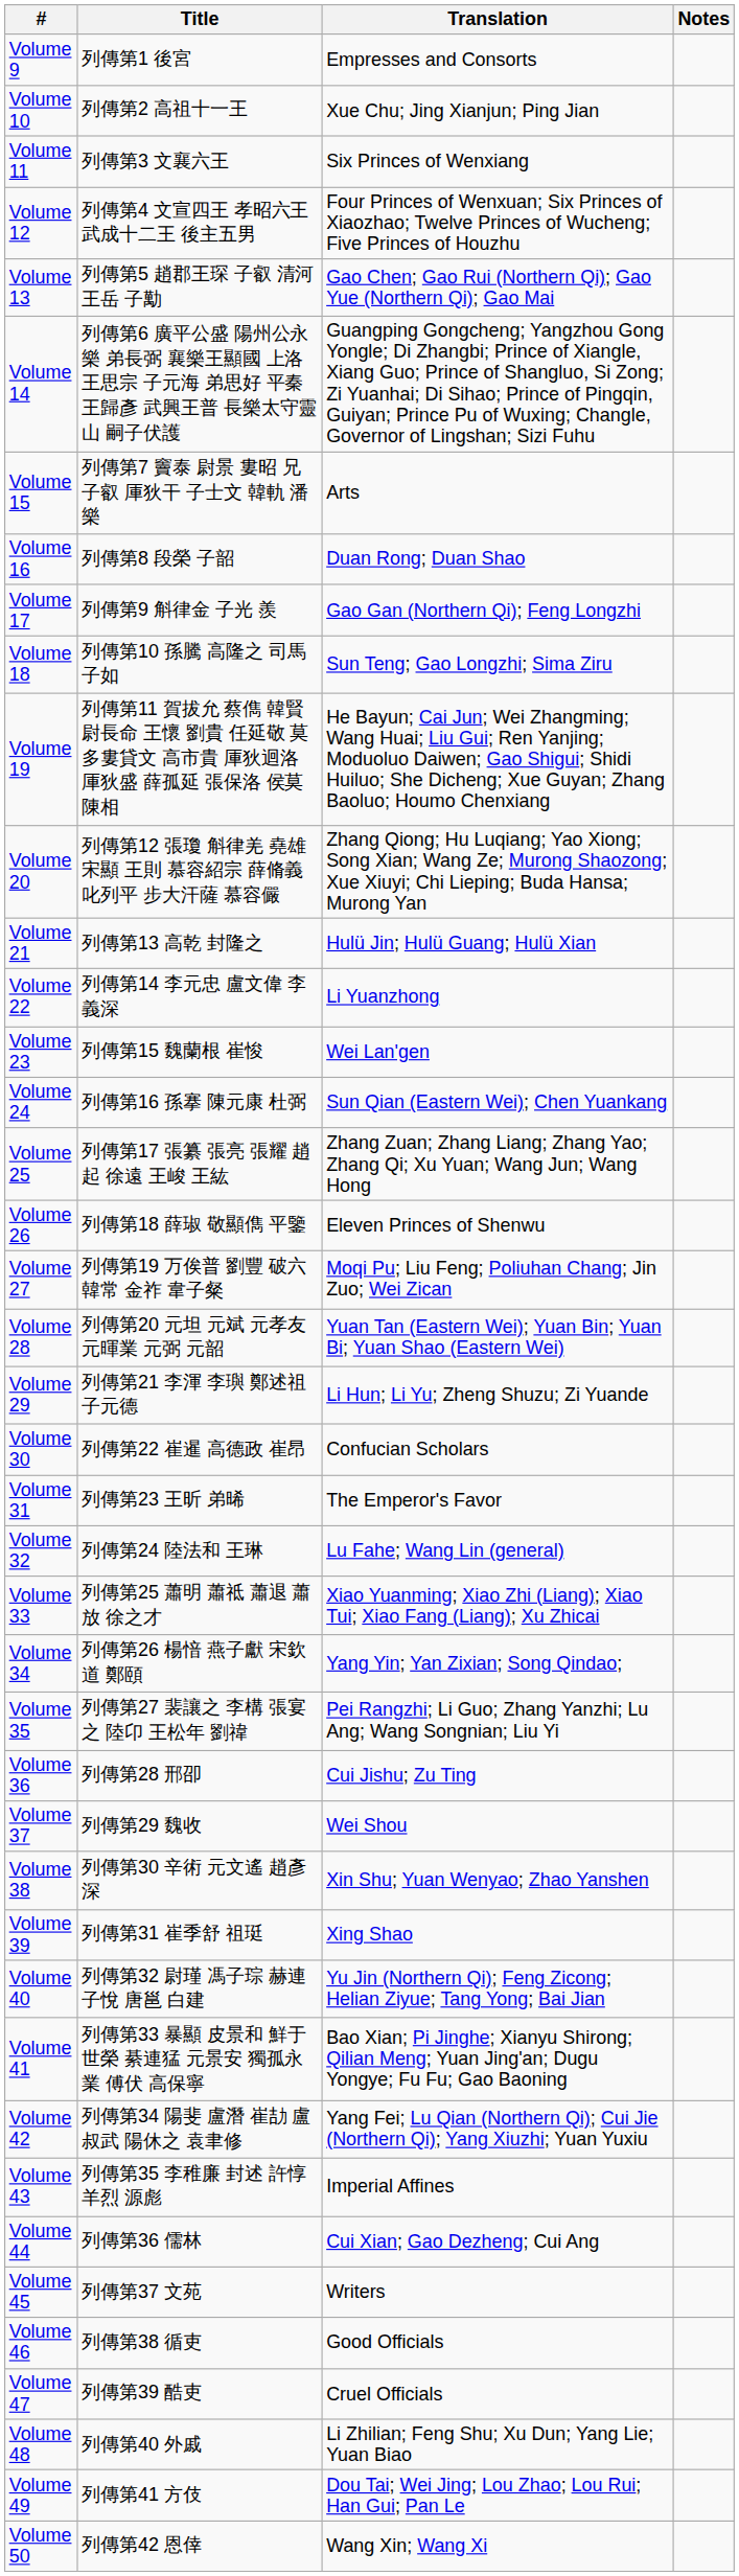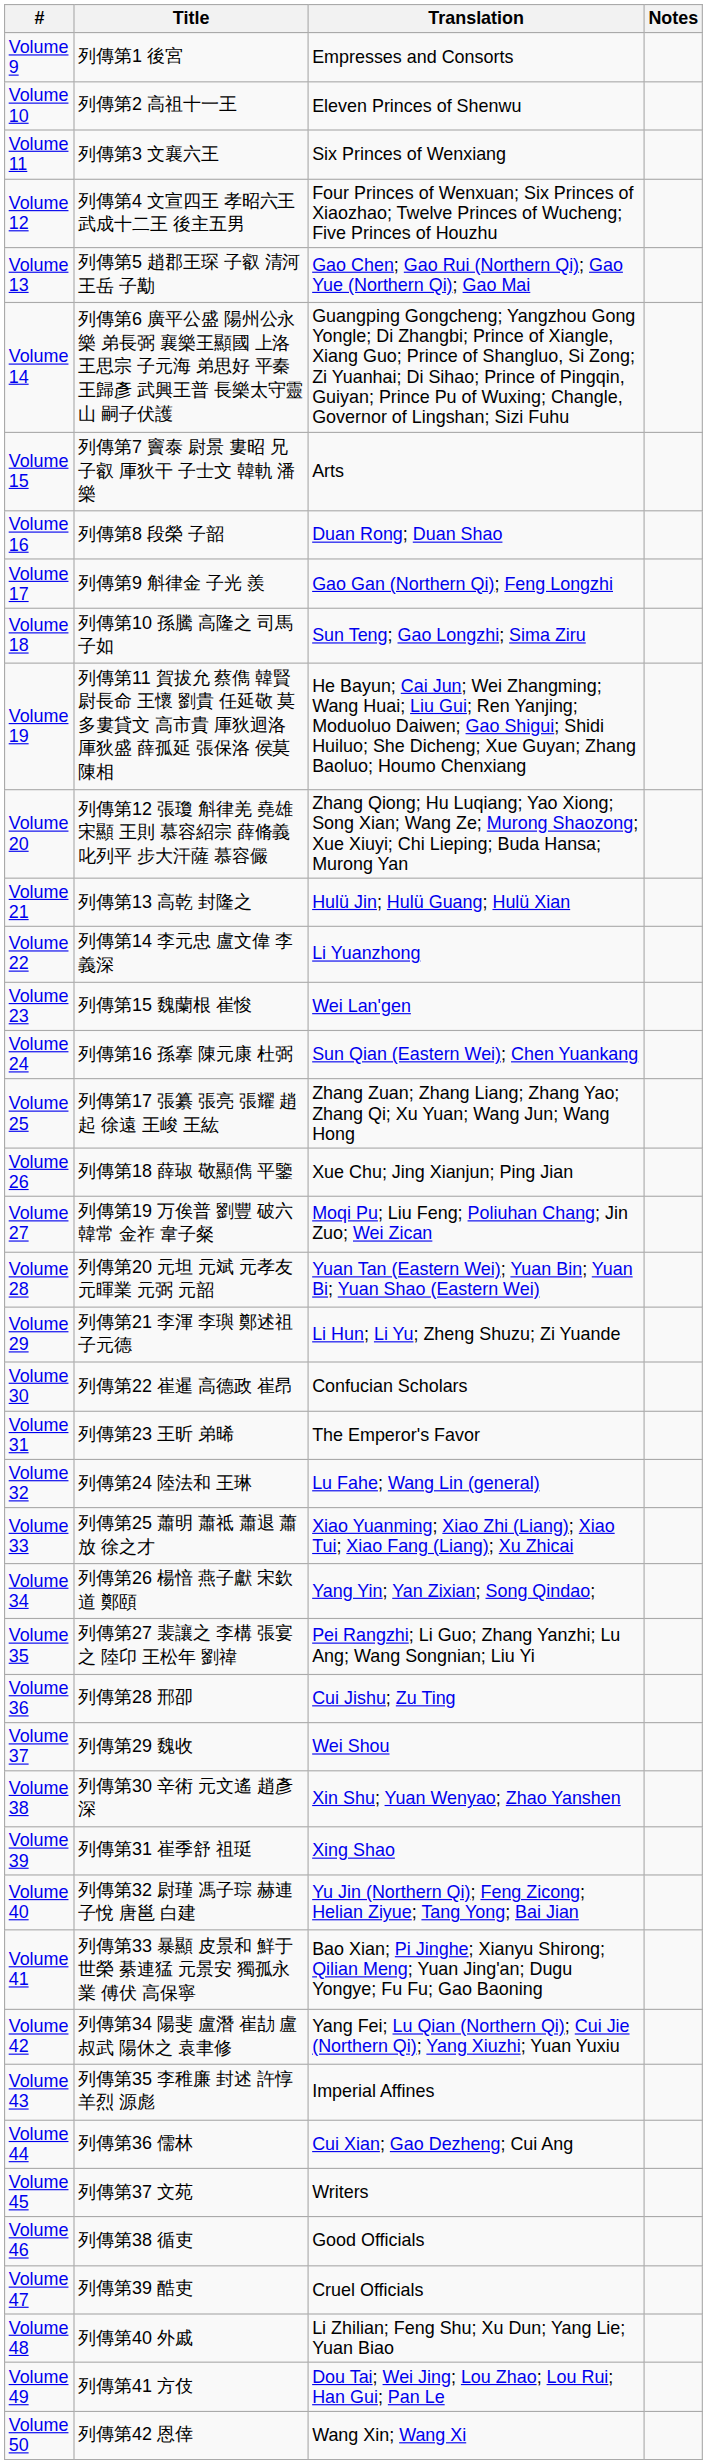Volume 10 | Translation: Xue Chu; Jing Xianjun; Ping Jian -> Eleven Princes of Shenwu
Volume 26 | Translation: Eleven Princes of Shenwu -> Xue Chu; Jing Xianjun; Ping Jian
